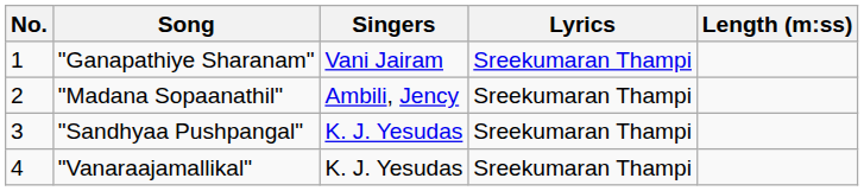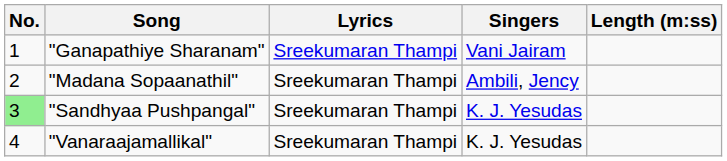columns swapped: Singers <-> Lyrics
"Sandhyaa Pushpangal" | No.: no background -> lightgreen background
